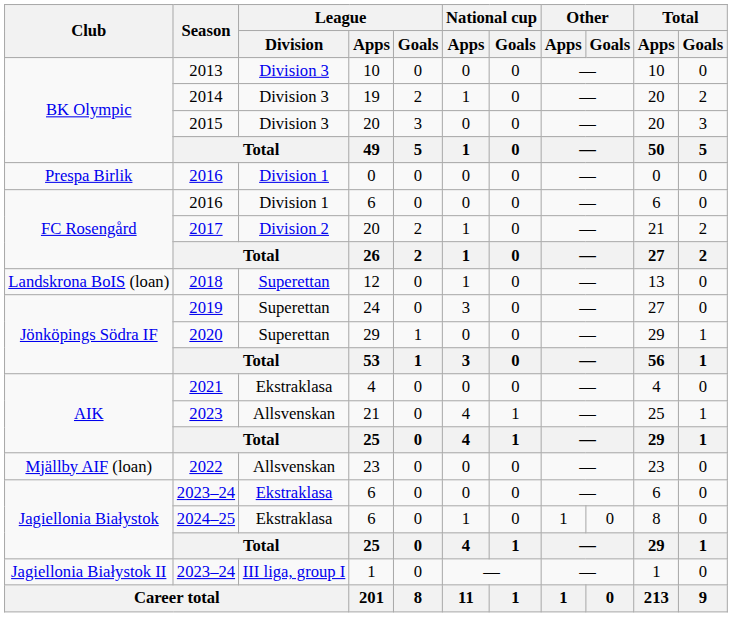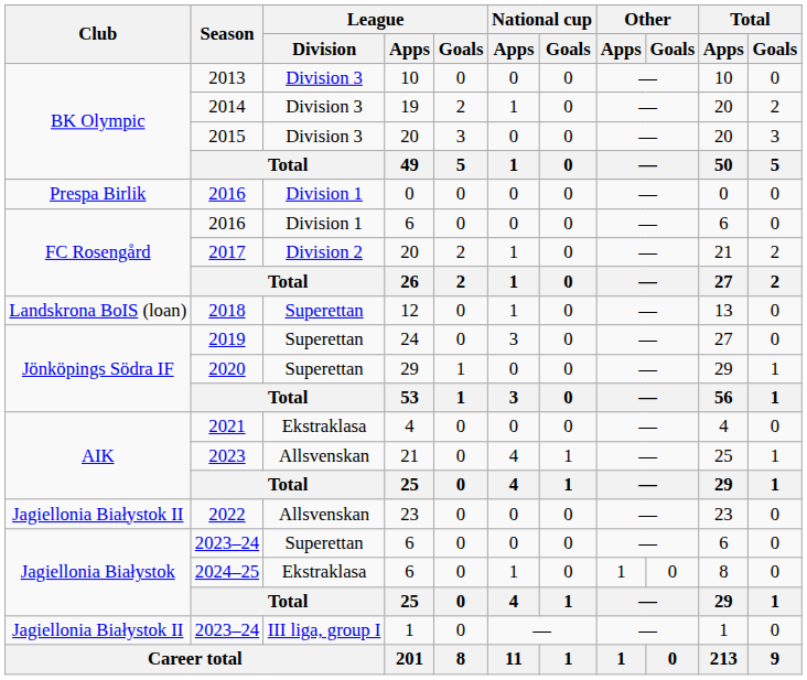2022 | Club: Mjällby AIF (loan) -> Jagiellonia Białystok II
2023–24 / 6 | League / Division: Ekstraklasa -> Superettan
